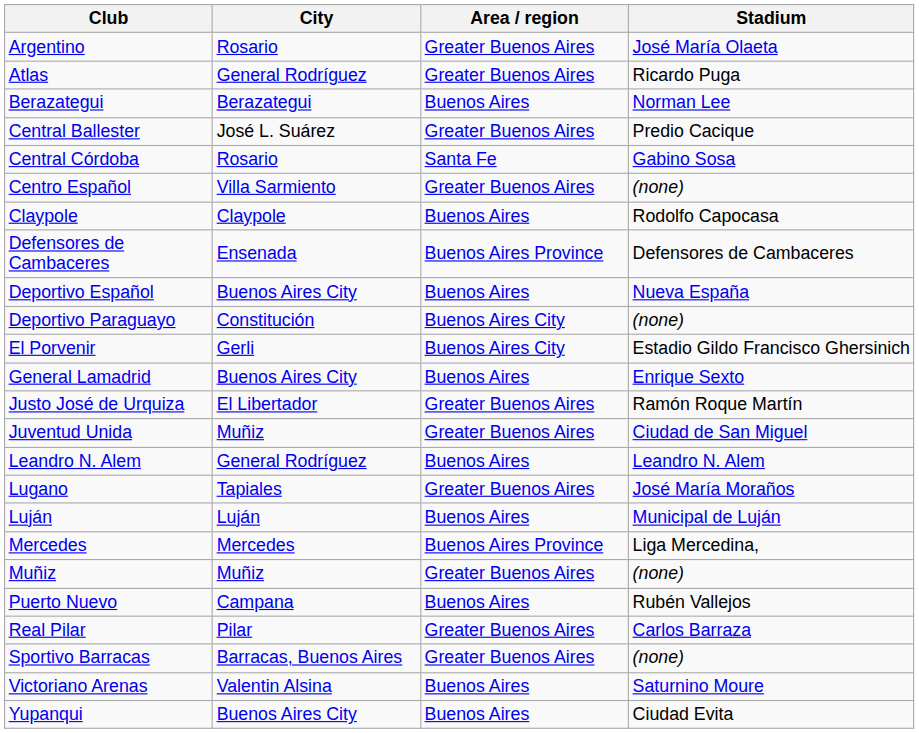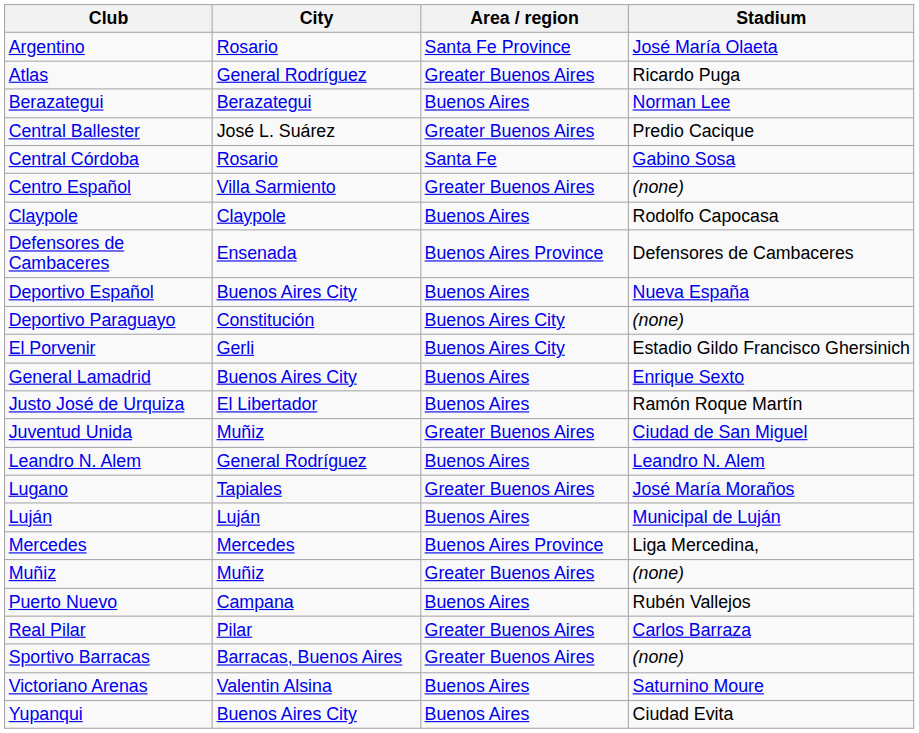Argentino | Area / region: Greater Buenos Aires -> Santa Fe Province
Justo José de Urquiza | Area / region: Greater Buenos Aires -> Buenos Aires
